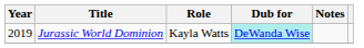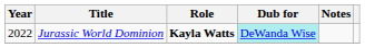Jurassic World Dominion | Year: 2019 -> 2022
Jurassic World Dominion | Role: normal -> bold
